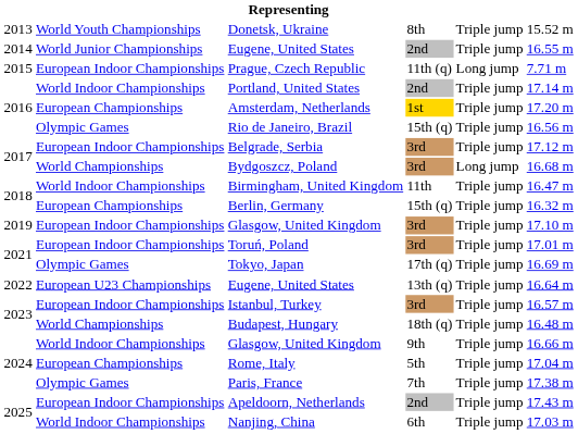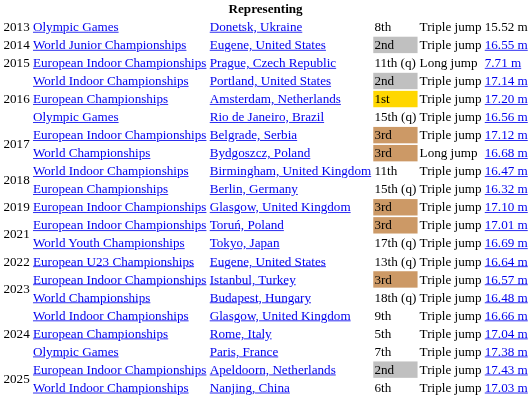Donetsk, Ukraine | column 2: World Youth Championships -> Olympic Games
Tokyo, Japan | column 2: Olympic Games -> World Youth Championships
